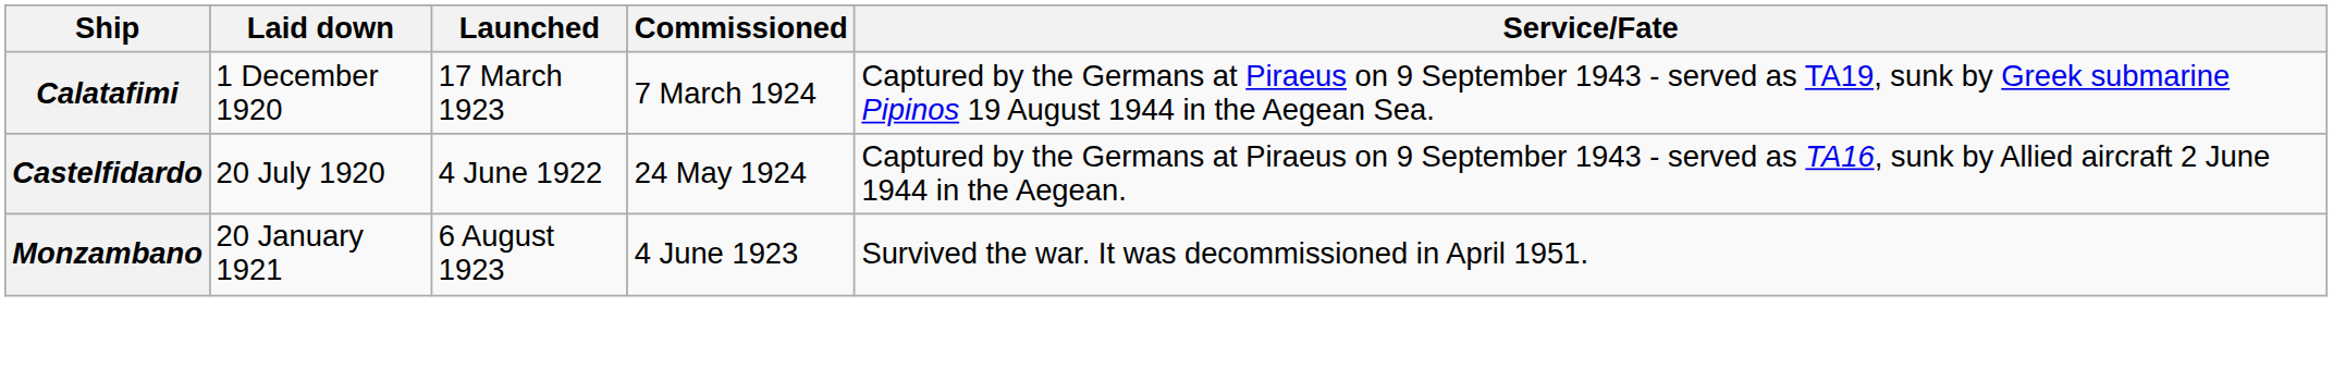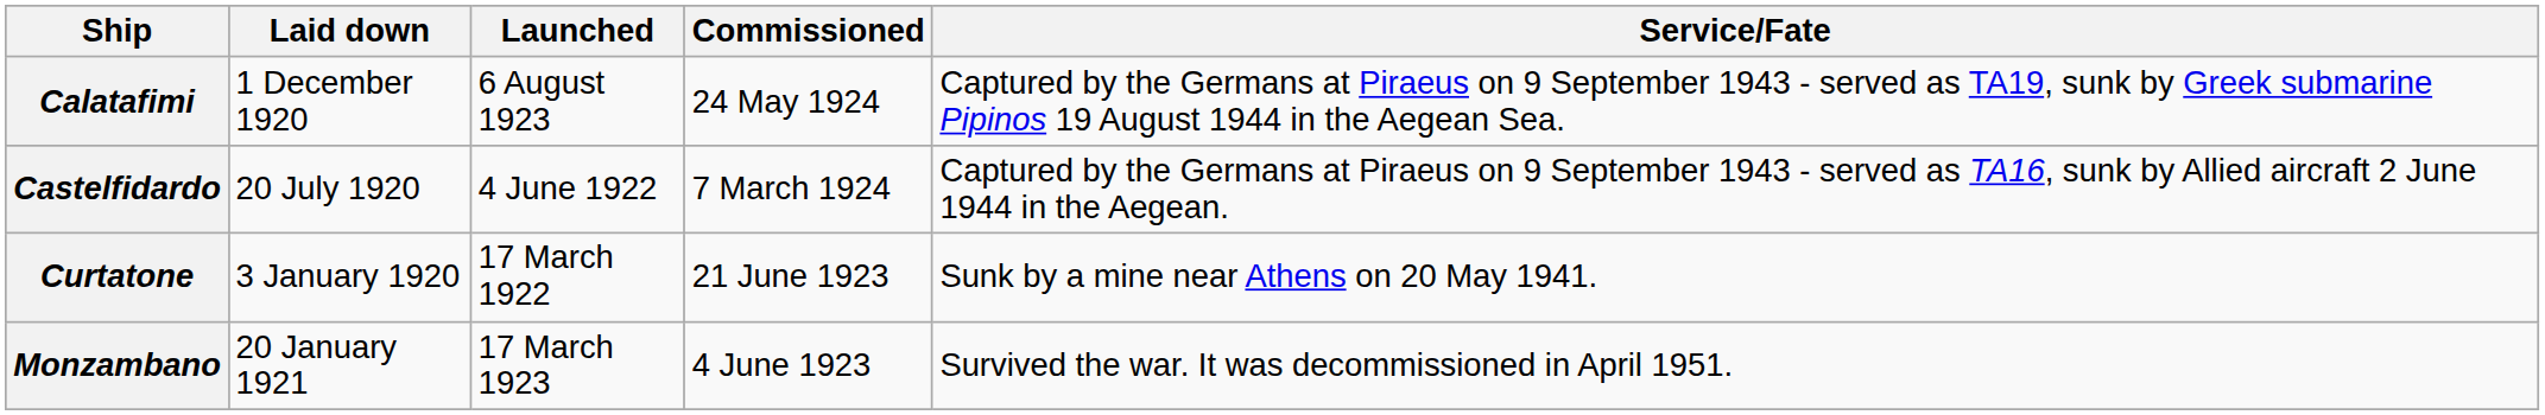Calatafimi | Launched: 17 March 1923 -> 6 August 1923
Calatafimi | Commissioned: 7 March 1924 -> 24 May 1924
Castelfidardo | Commissioned: 24 May 1924 -> 7 March 1924
+ row: Curtatone | 3 January 1920 | 17 March 1922 | 21 June 1923 | Sunk by a mine near Athens on 20 May 1941.
Monzambano | Launched: 6 August 1923 -> 17 March 1923
